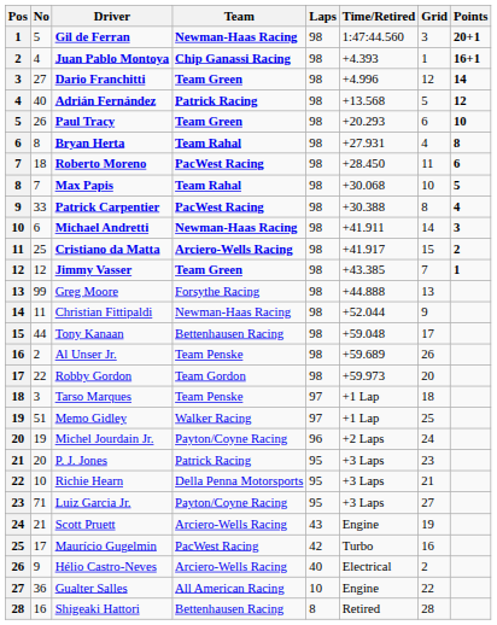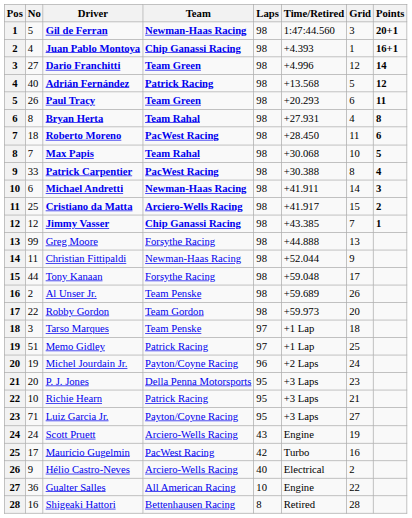Paul Tracy | Points: 10 -> 11
Jimmy Vasser | Team: Team Green -> Chip Ganassi Racing
Tony Kanaan | Team: Bettenhausen Racing -> Forsythe Racing
Memo Gidley | Team: Walker Racing -> Patrick Racing
P. J. Jones | Team: Patrick Racing -> Della Penna Motorsports
Richie Hearn | Team: Della Penna Motorsports -> Patrick Racing
Scott Pruett | No: 21 -> 24
